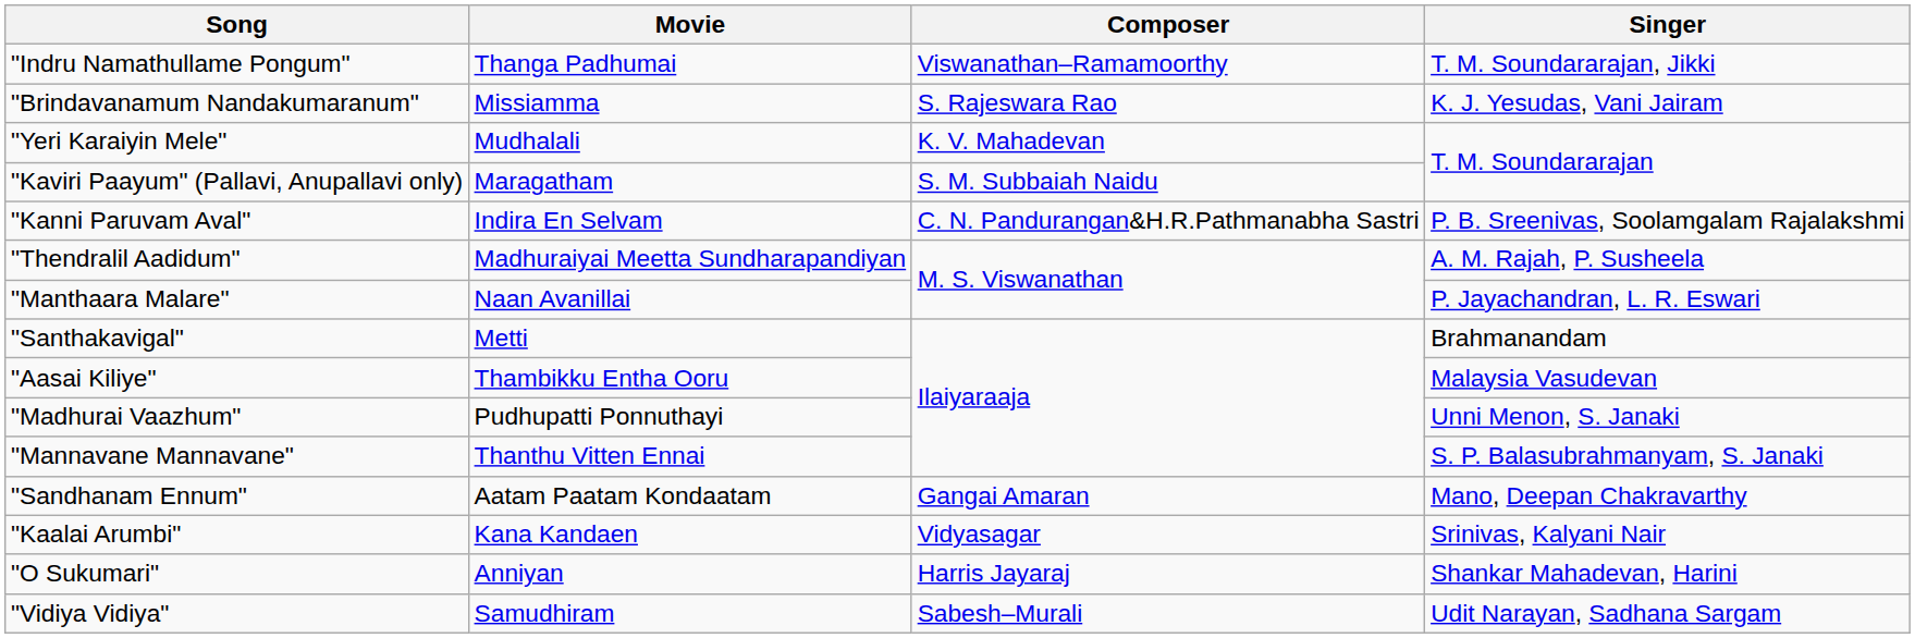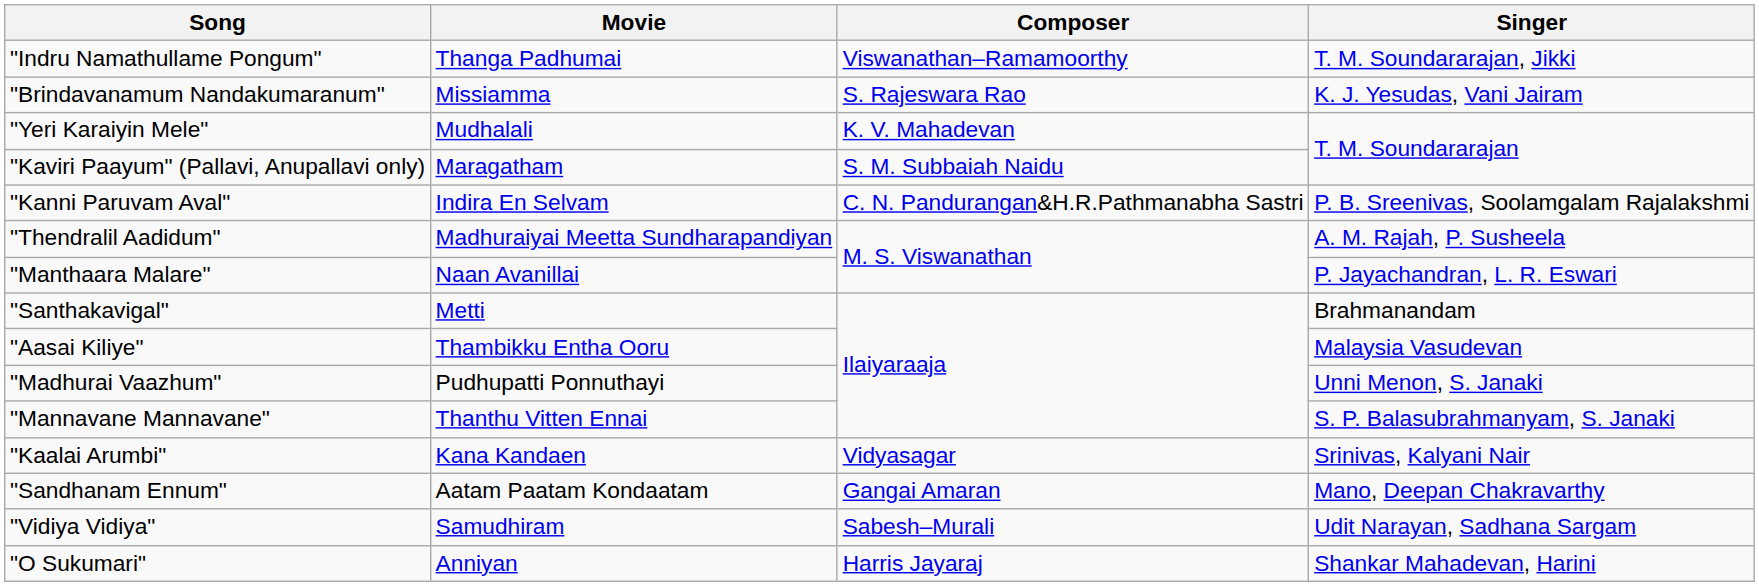rows swapped: "Sandhanam Ennum" <-> "Kaalai Arumbi"
rows swapped: "O Sukumari" <-> "Vidiya Vidiya"
